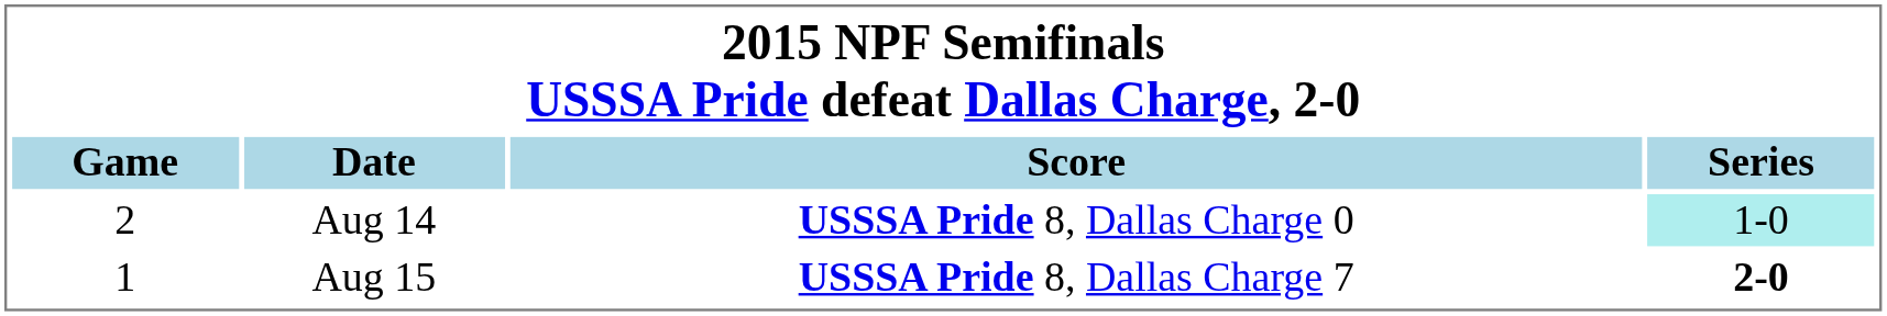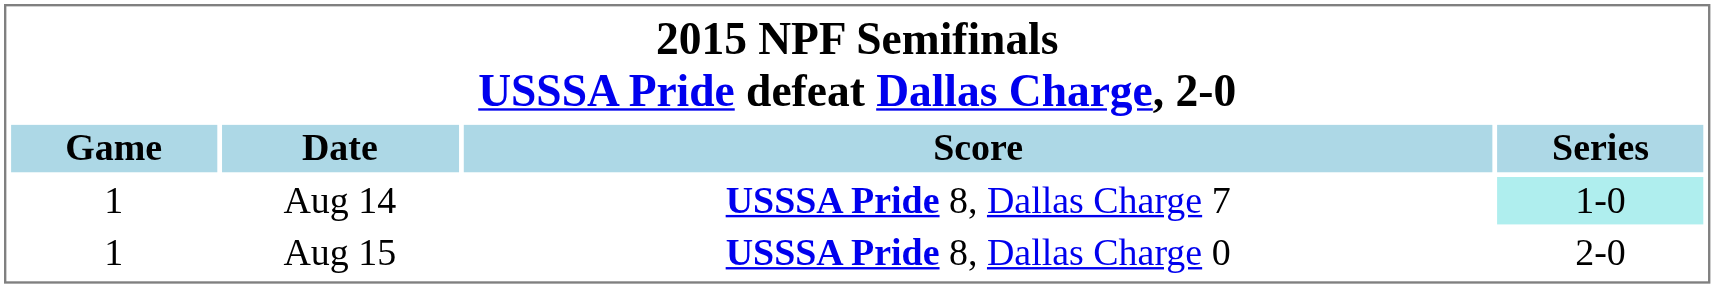Aug 14 | Game: 2 -> 1
Aug 14 | Score: USSSA Pride 8, Dallas Charge 0 -> USSSA Pride 8, Dallas Charge 7
Aug 15 | Score: USSSA Pride 8, Dallas Charge 7 -> USSSA Pride 8, Dallas Charge 0
Aug 15 | Series: bold -> normal
